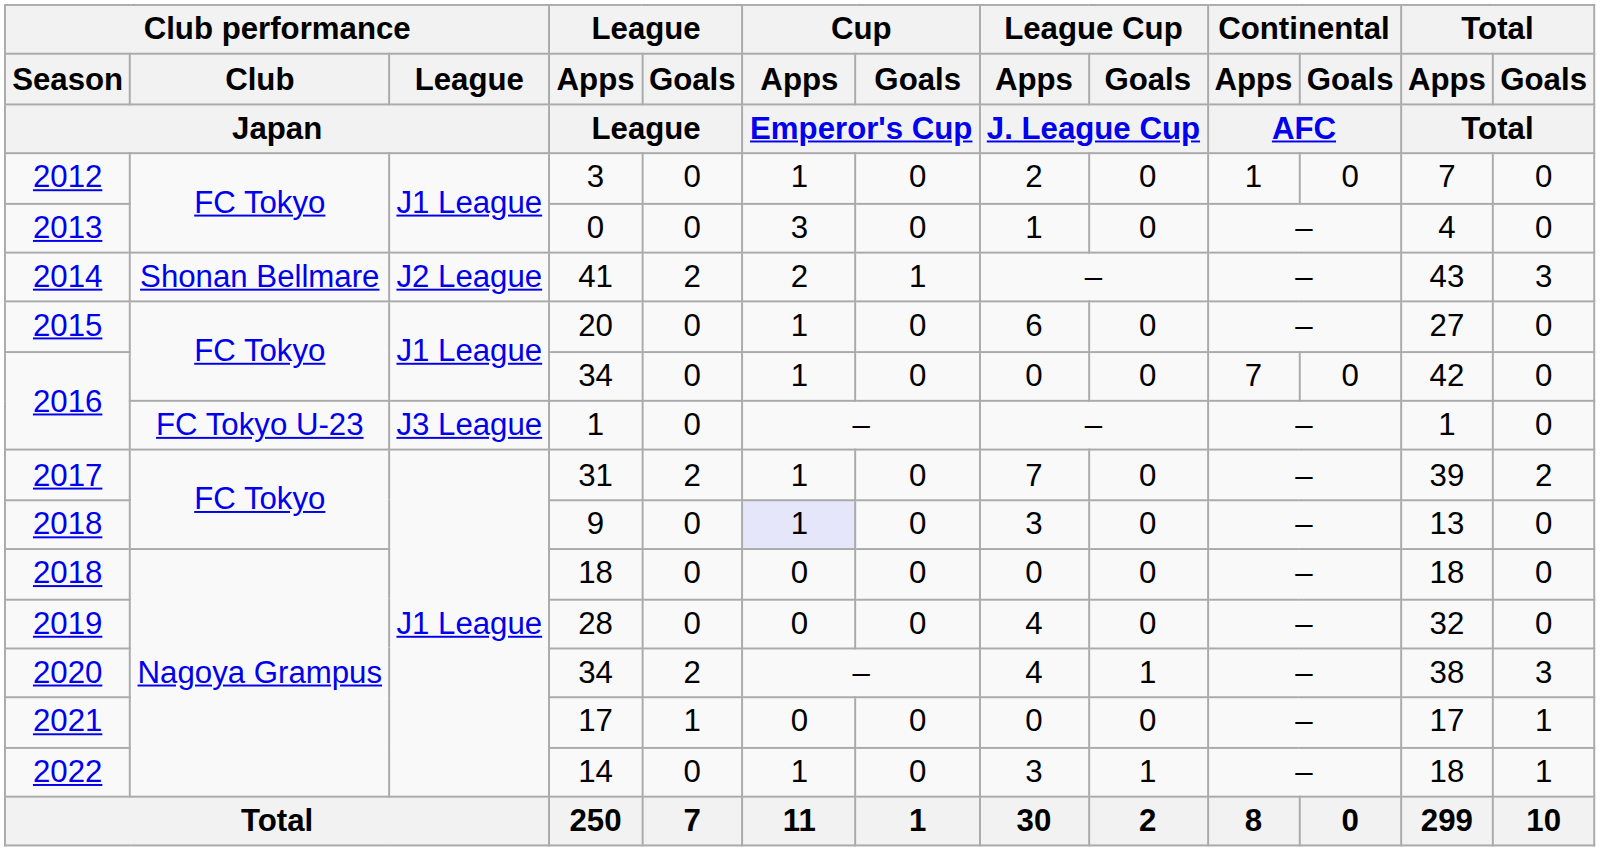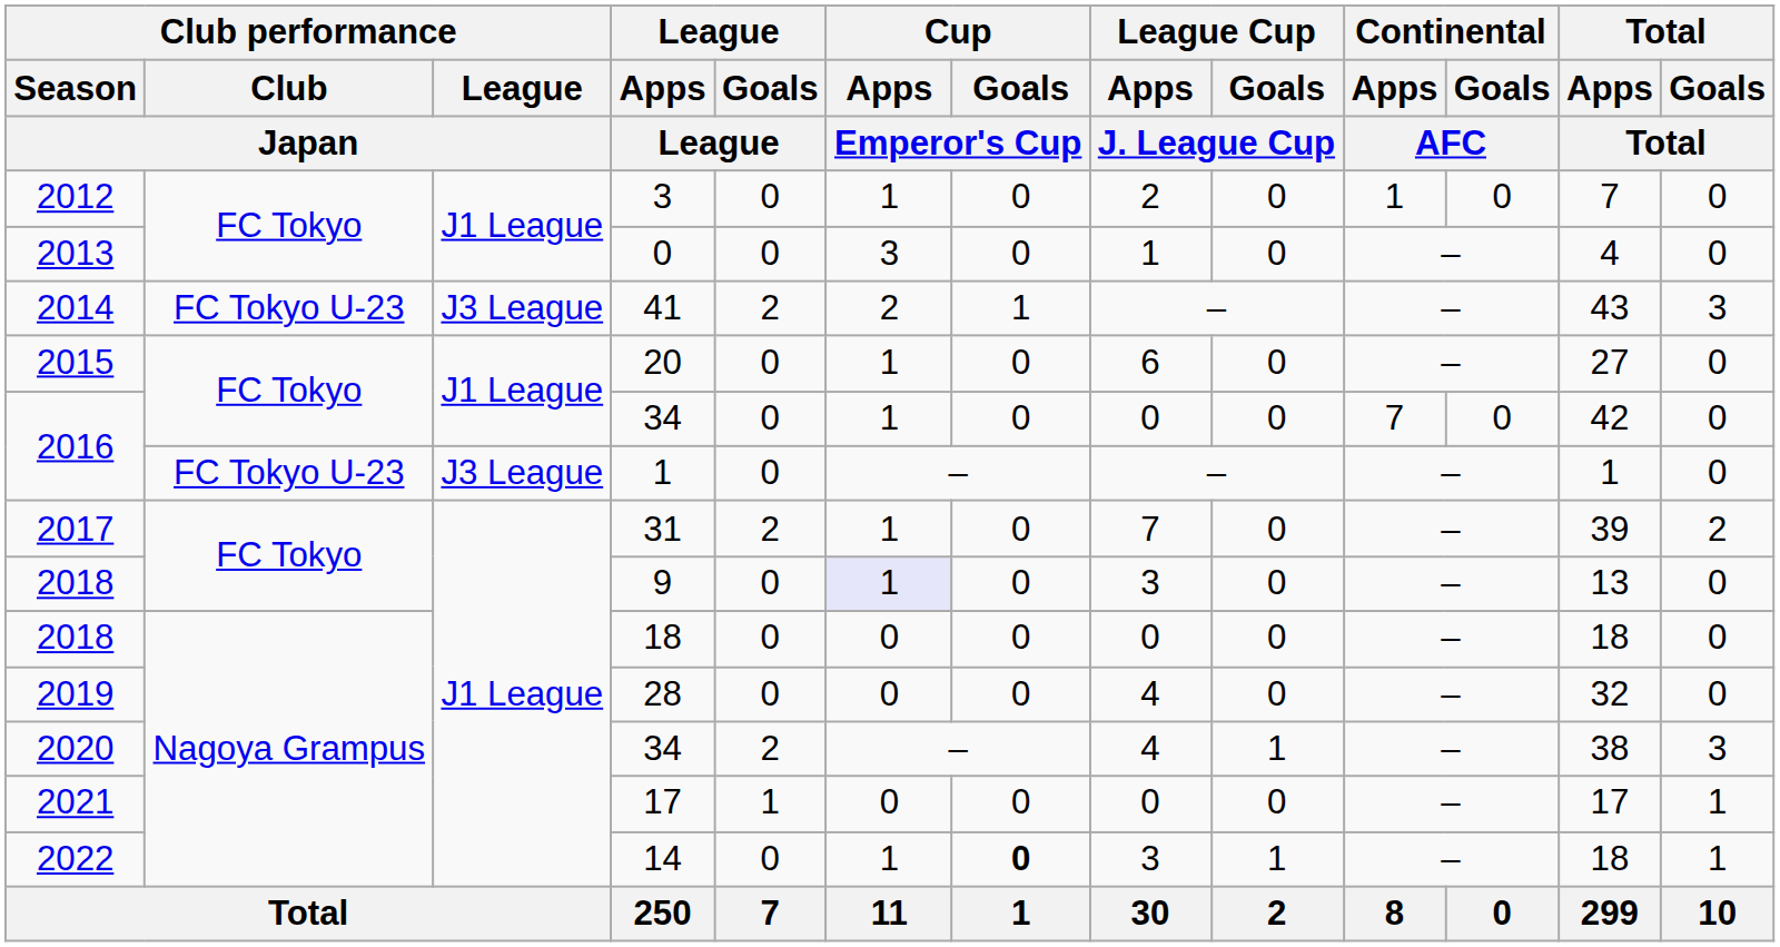41 | Club performance / Club / Japan: Shonan Bellmare -> FC Tokyo U-23
41 | Club performance / League / Japan: J2 League -> J3 League
14 | Cup / Goals / Emperor's Cup: normal -> bold
